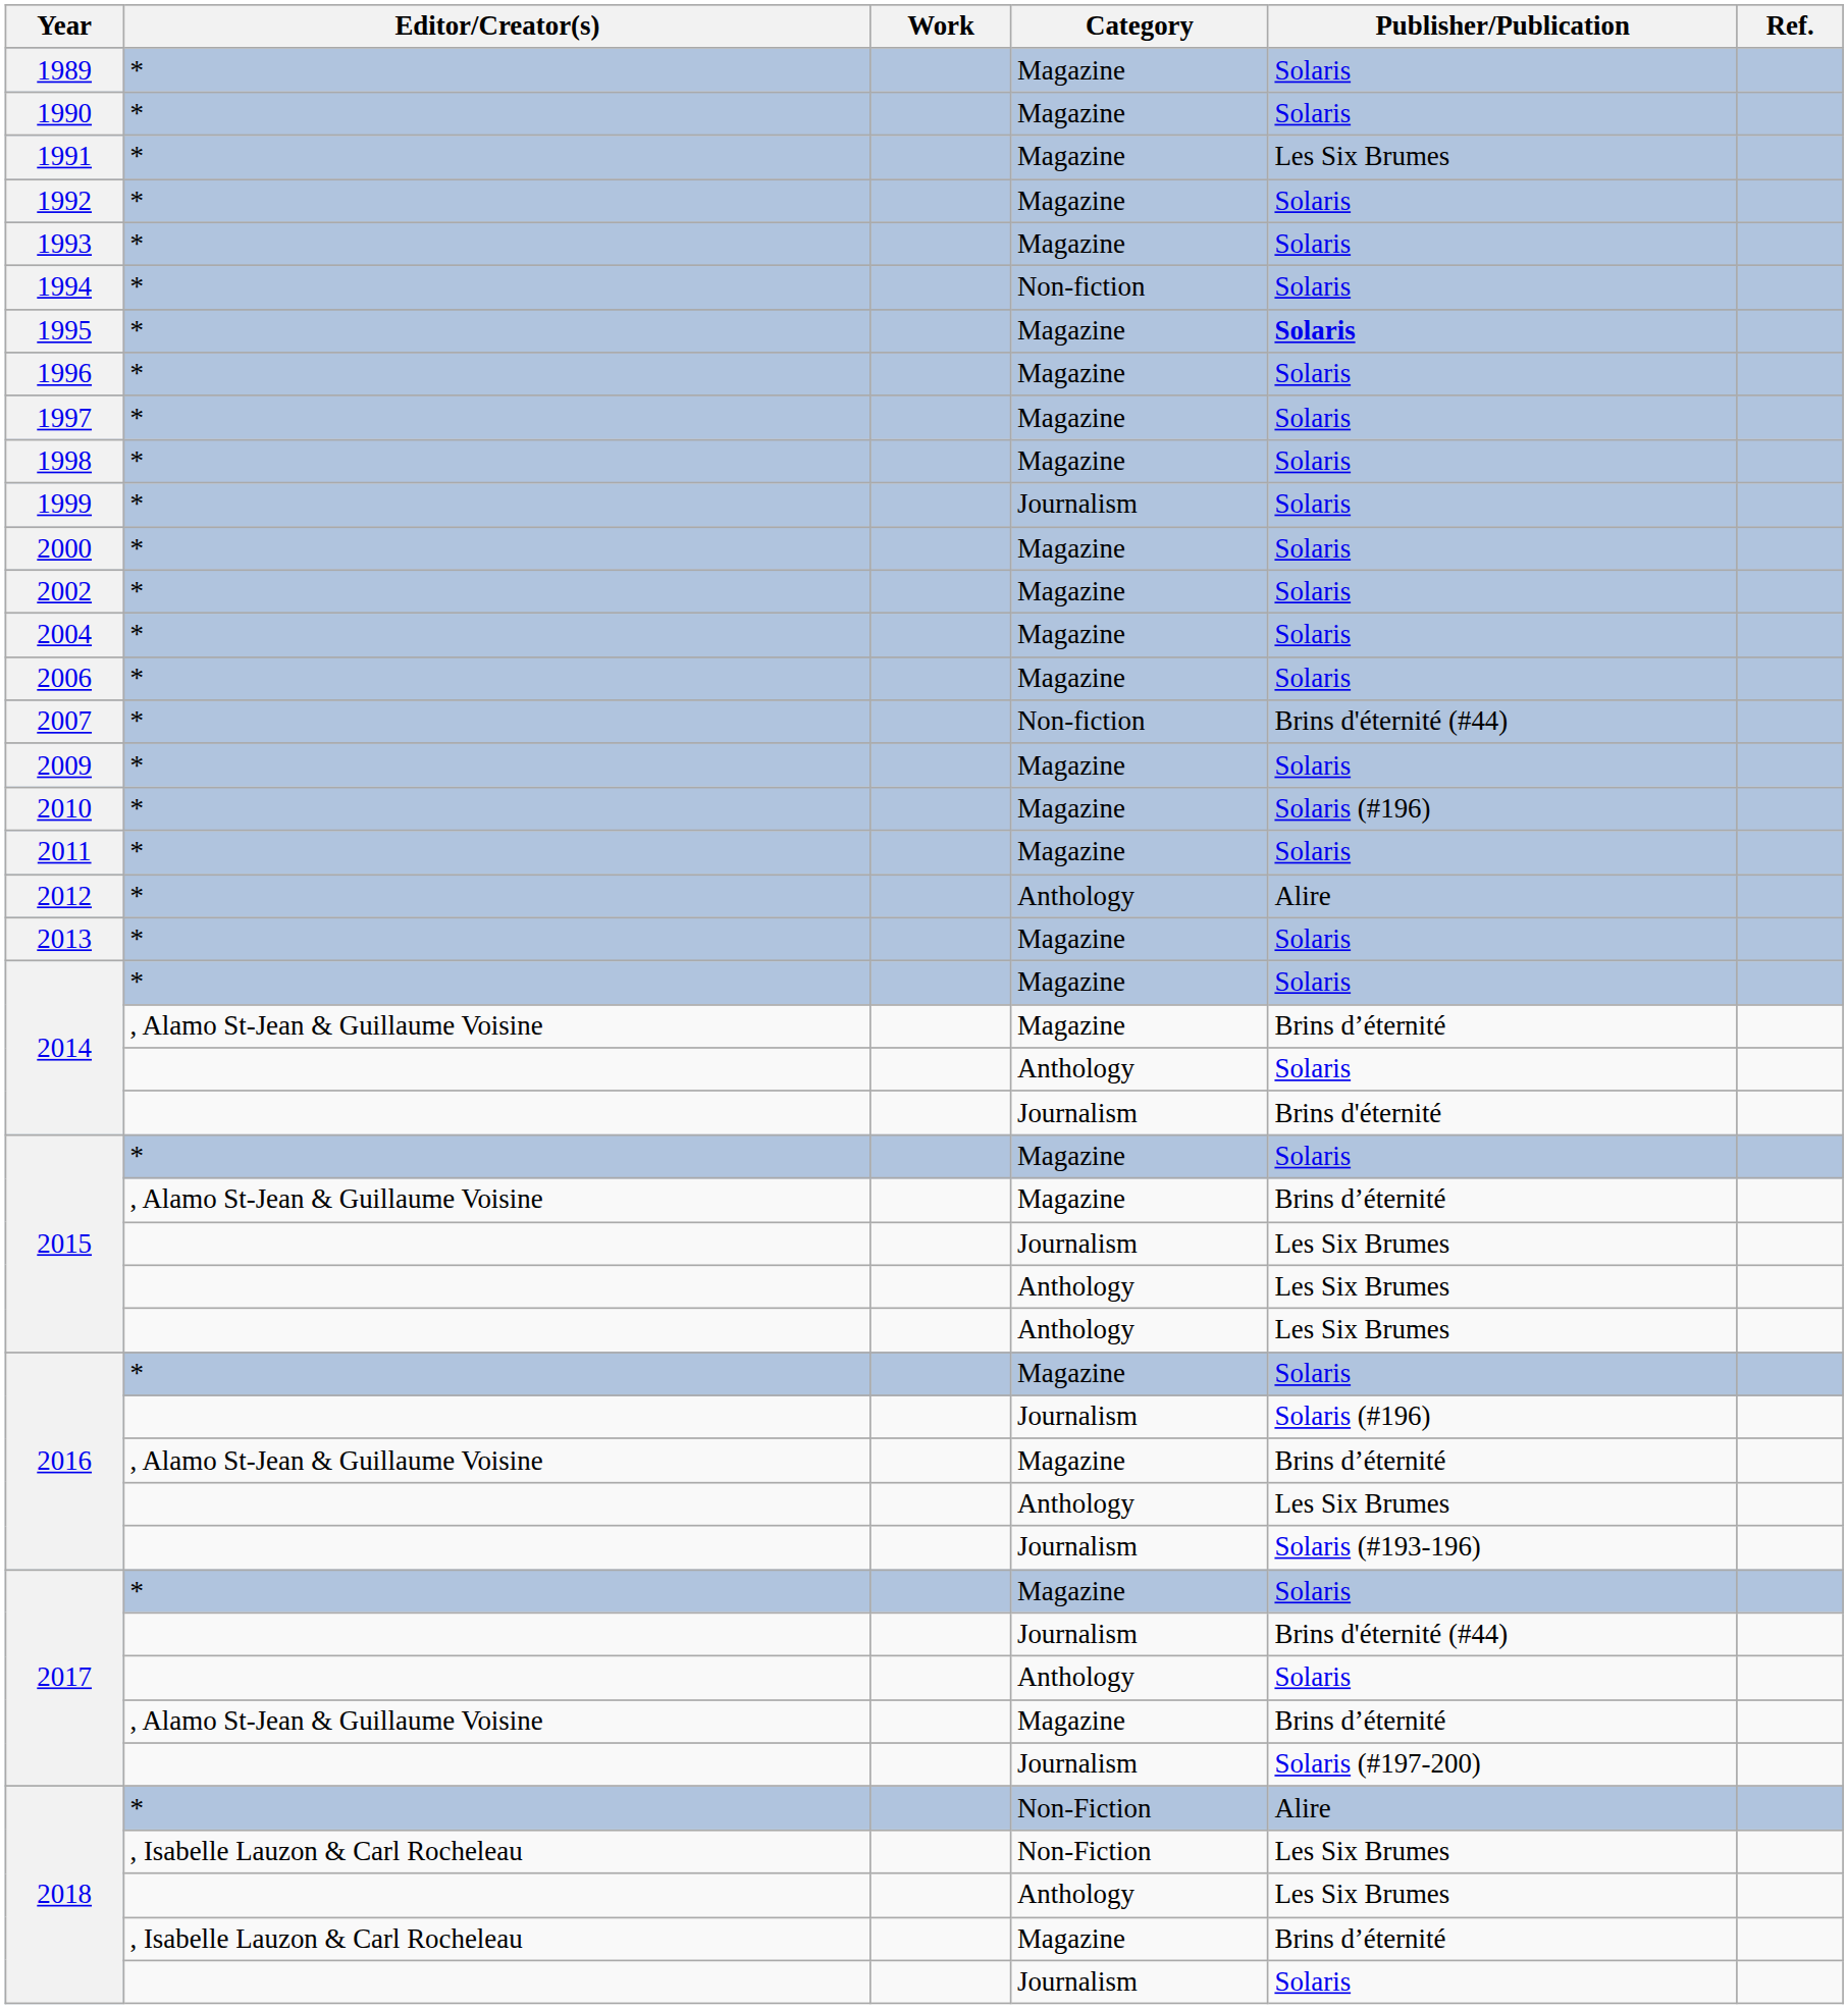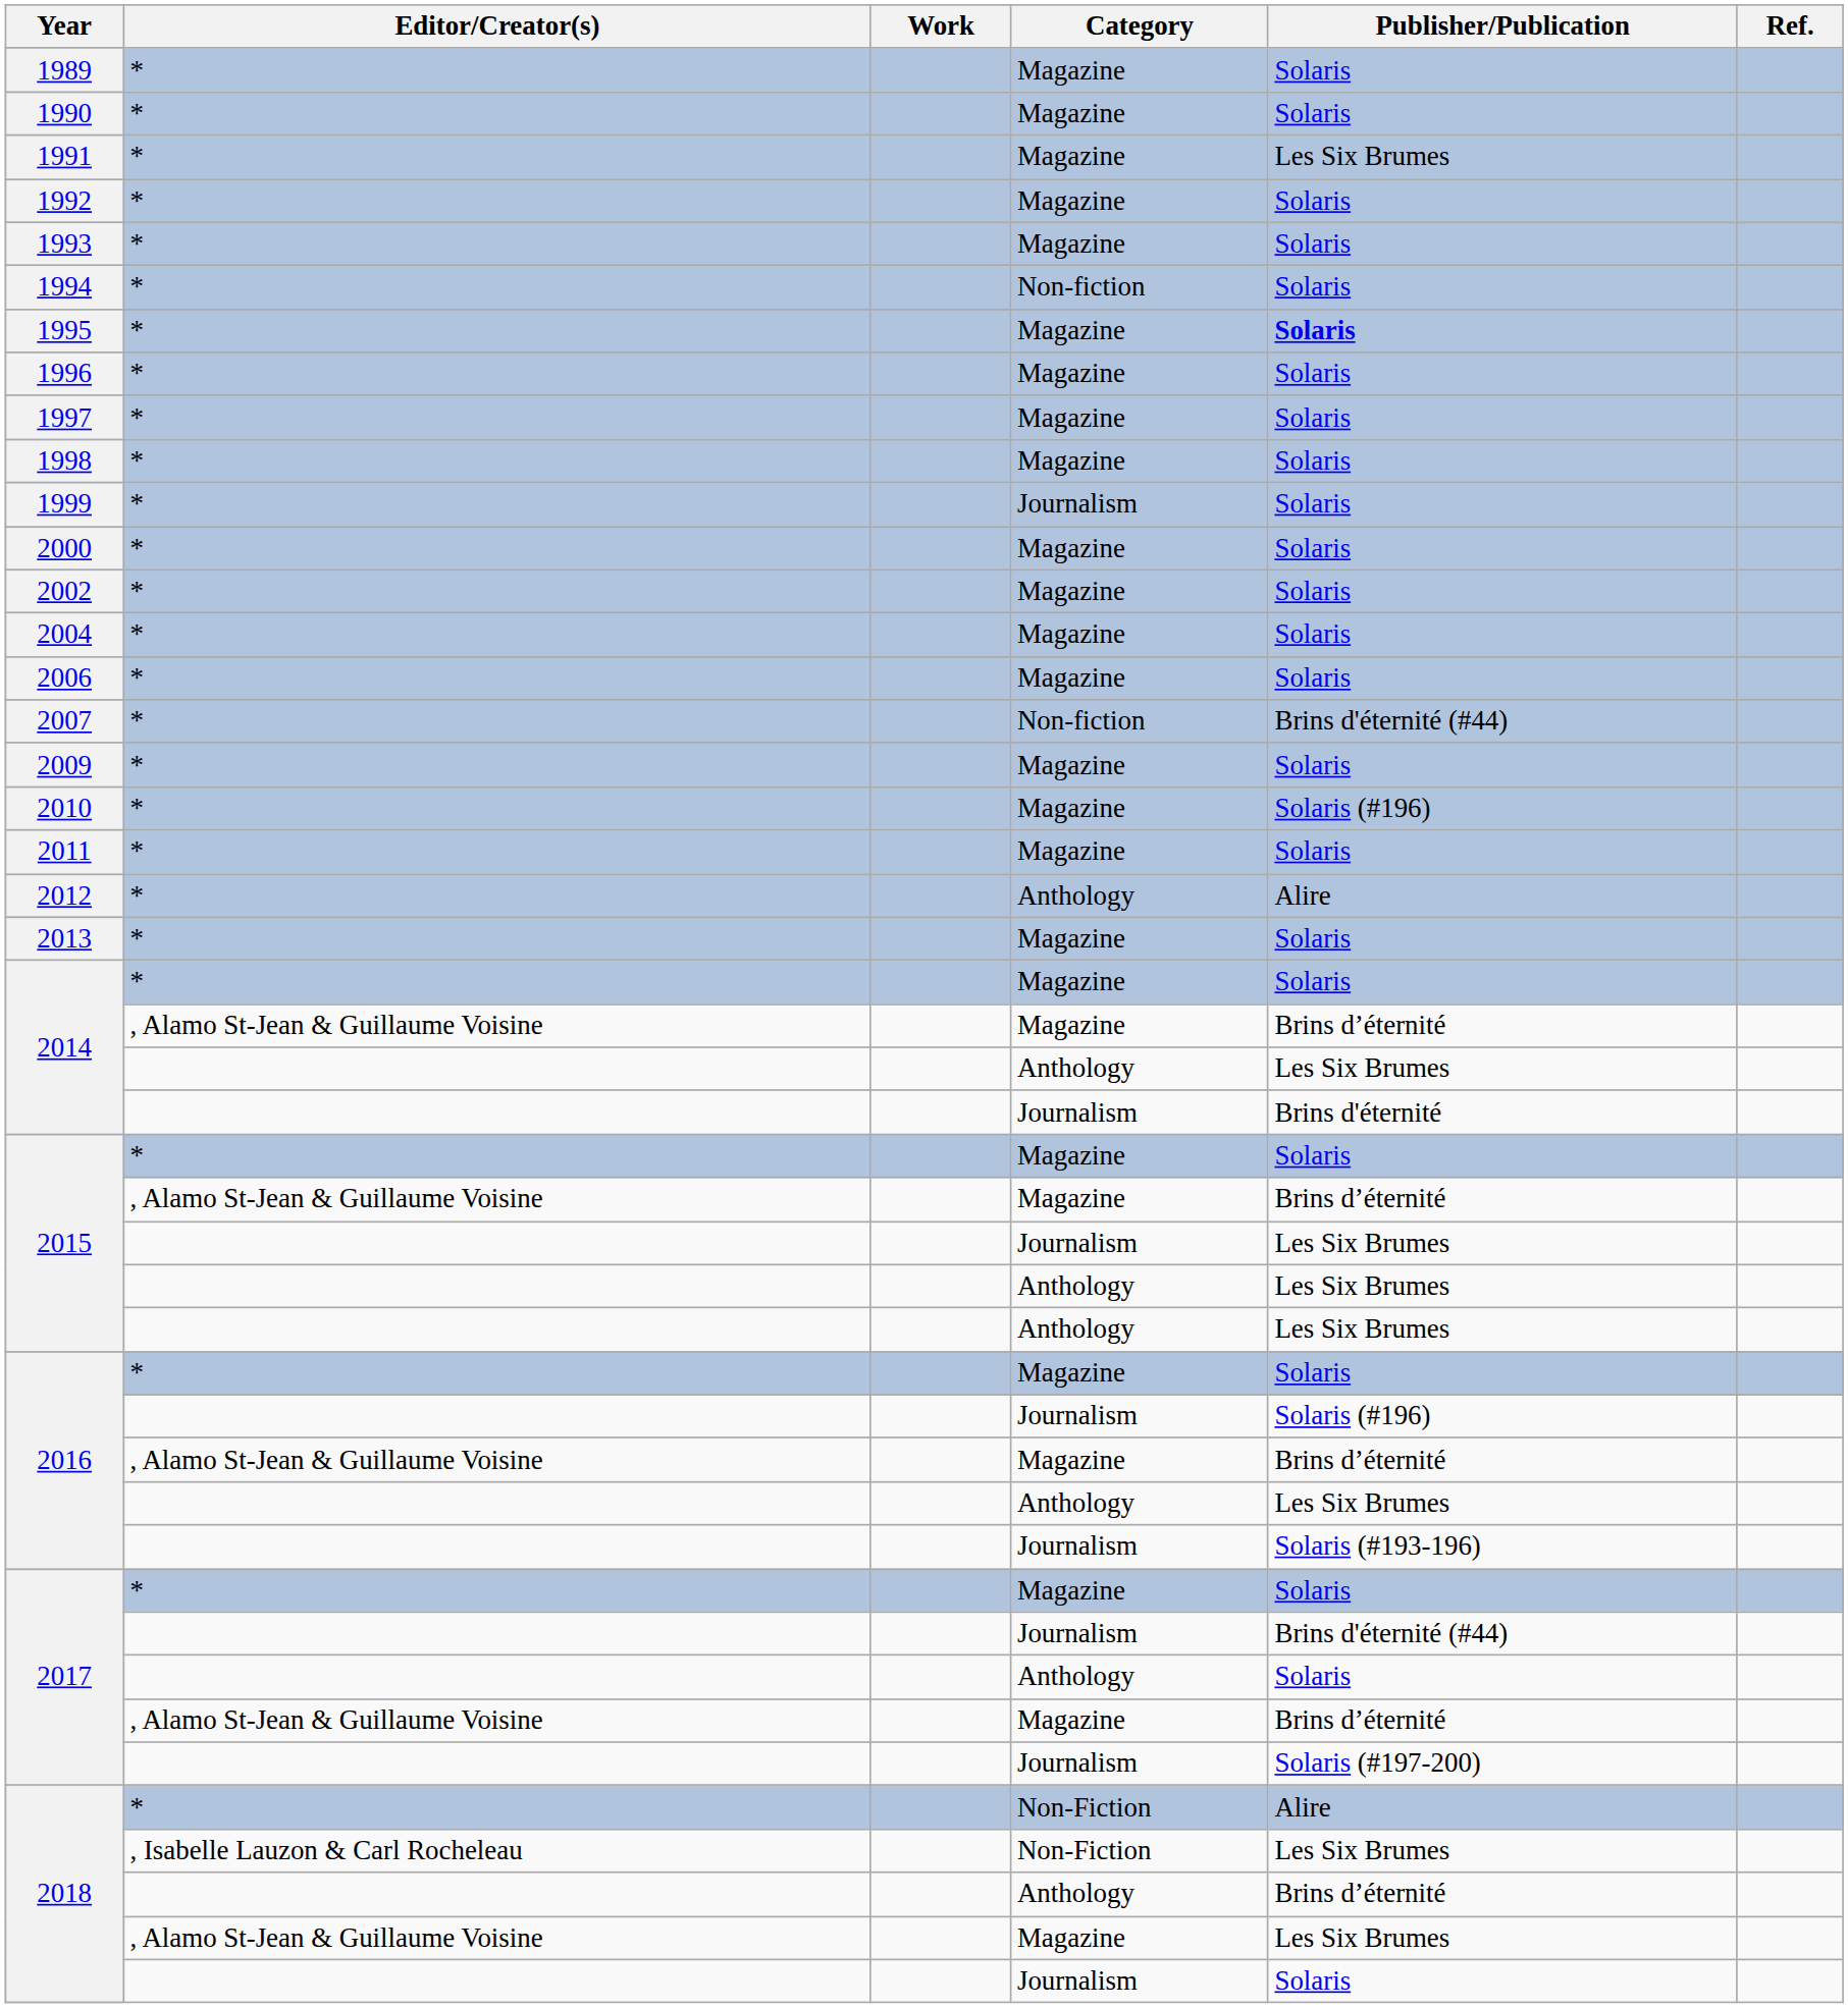2014 / Anthology | Publisher/Publication: Solaris -> Les Six Brumes
2018 / Anthology | Publisher/Publication: Les Six Brumes -> Brins d’éternité
2018 / Magazine | Editor/Creator(s): , Isabelle Lauzon & Carl Rocheleau -> , Alamo St-Jean & Guillaume Voisine
2018 / Magazine | Publisher/Publication: Brins d’éternité -> Les Six Brumes
